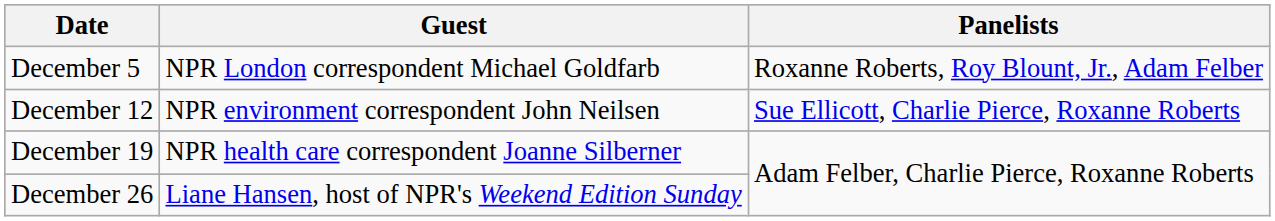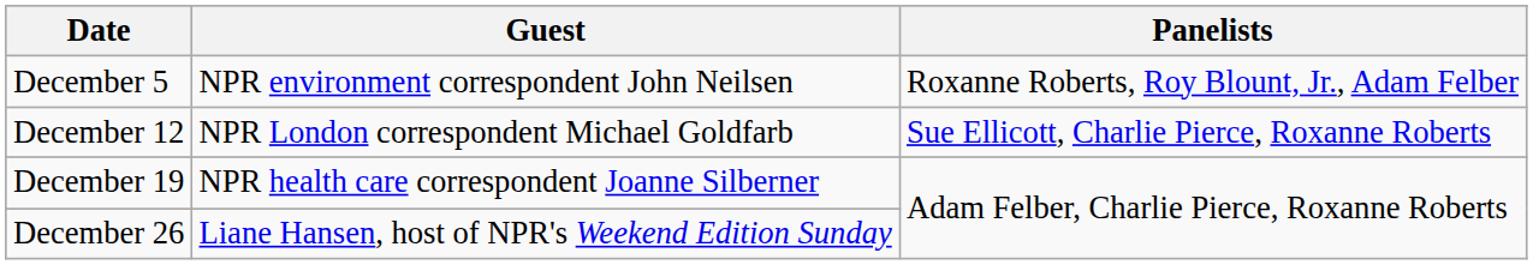December 5 | Guest: NPR London correspondent Michael Goldfarb -> NPR environment correspondent John Neilsen
December 12 | Guest: NPR environment correspondent John Neilsen -> NPR London correspondent Michael Goldfarb
